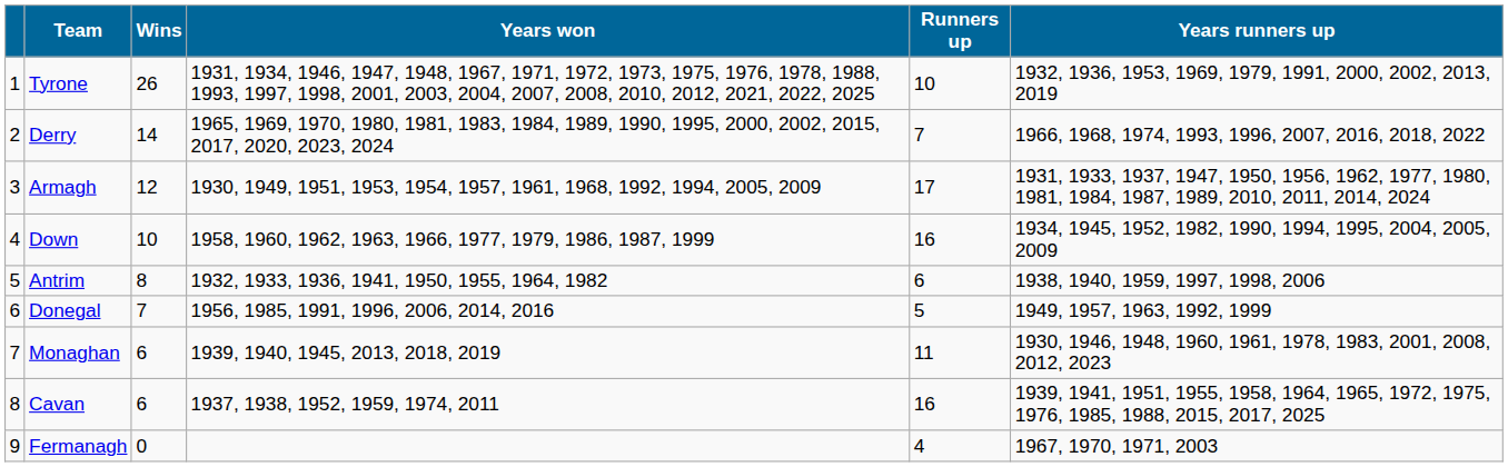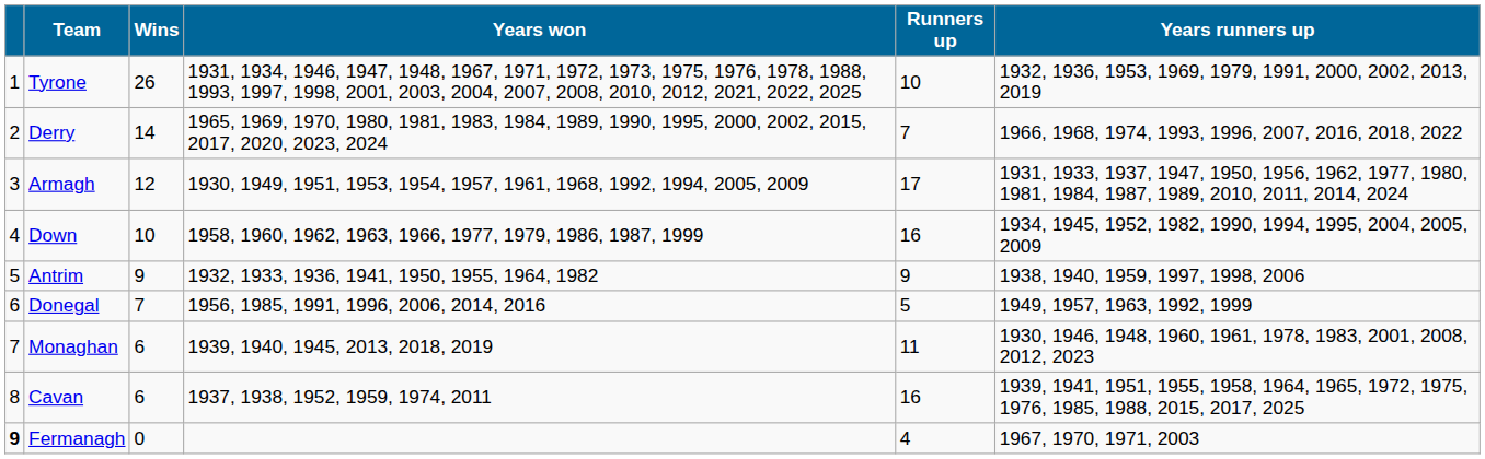Antrim | Wins: 8 -> 9
Antrim | Runners up: 6 -> 9
Fermanagh | column 1: normal -> bold
